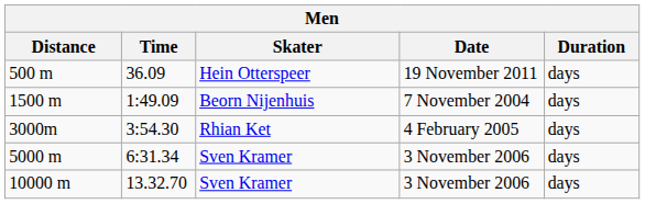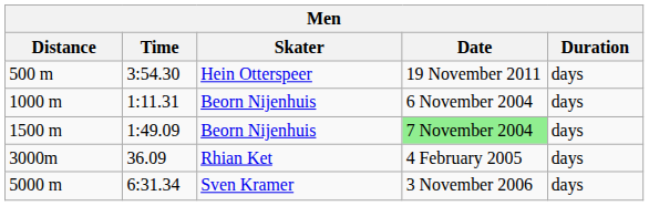500 m | Time: 36.09 -> 3:54.30
+ row: 1000 m | 1:11.31 | Beorn Nijenhuis | 6 November 2004 | days
1500 m | Date: no background -> lightgreen background
3000m | Time: 3:54.30 -> 36.09
- row: 10000 m | 13.32.70 | Sven Kramer | 3 November 2006 | days
